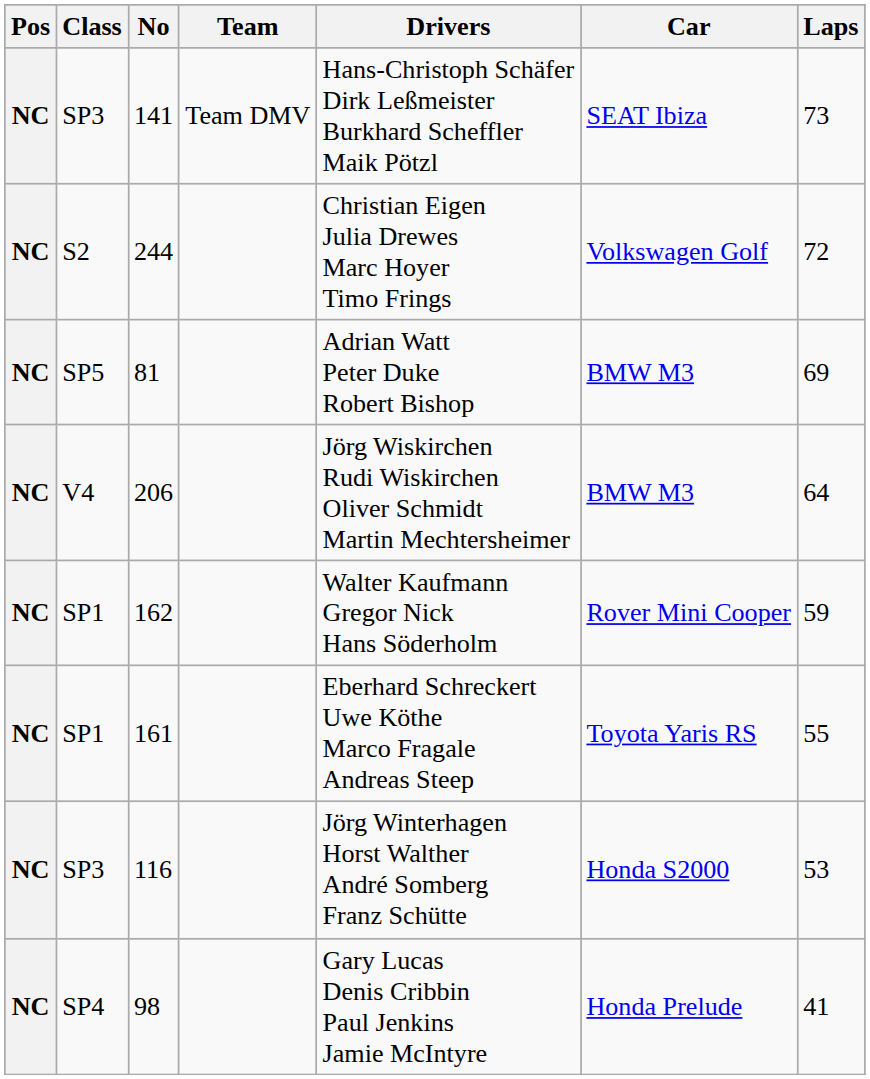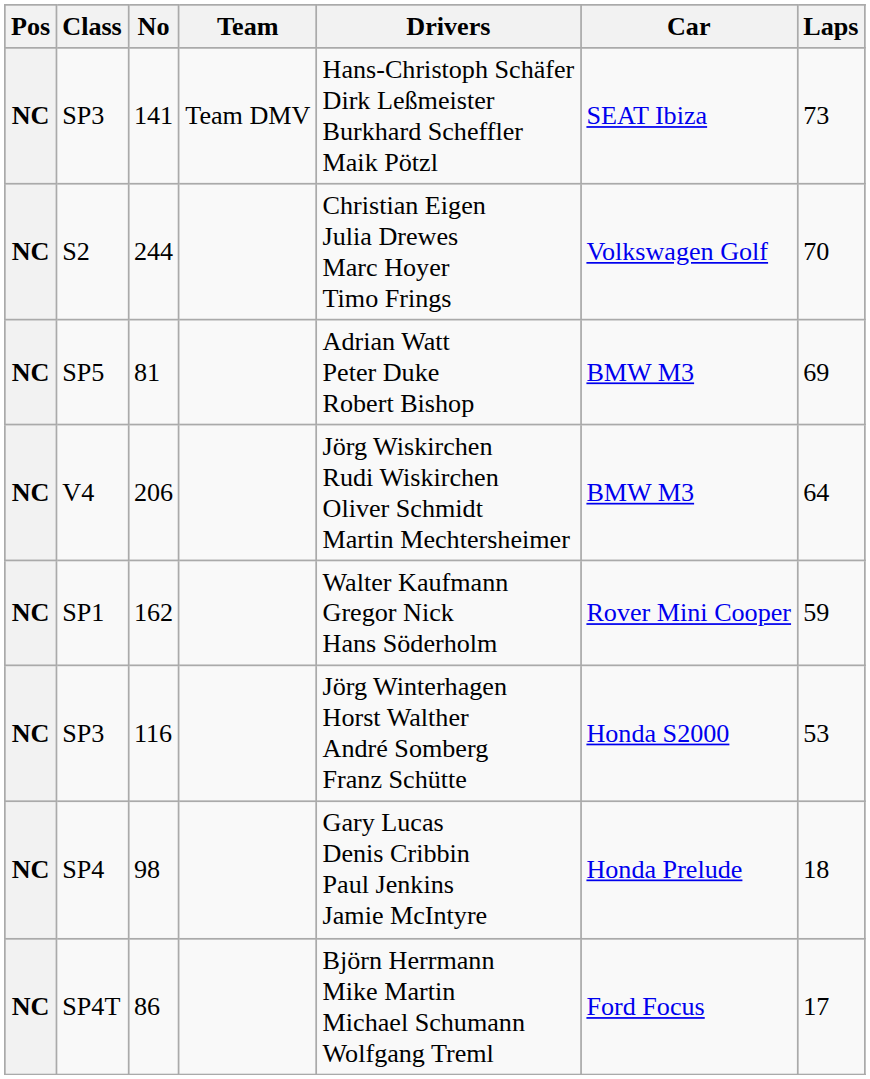244 | Laps: 72 -> 70
- row: NC | SP1 | 161 | Eberhard Schreckert Uwe Köthe Marco Fragale Andreas Steep | Toyota Yaris RS | 55
98 | Laps: 41 -> 18
+ row: NC | SP4T | 86 | Björn Herrmann Mike Martin Michael Schumann Wolfgang Treml | Ford Focus | 17
